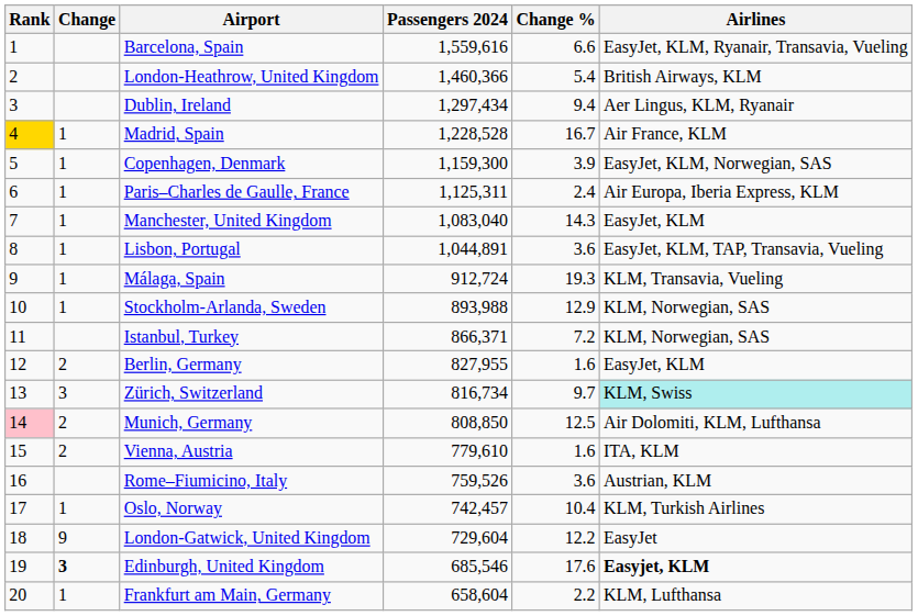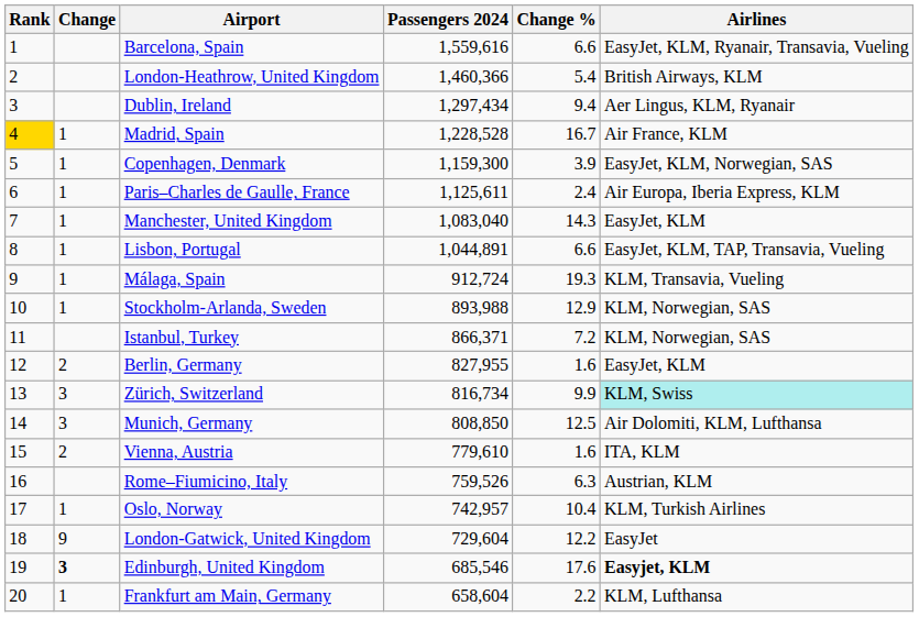Paris–Charles de Gaulle, France | Passengers 2024: 1,125,311 -> 1,125,611
Lisbon, Portugal | Change %: 3.6 -> 6.6
Zürich, Switzerland | Change %: 9.7 -> 9.9
Munich, Germany | Rank: pink background -> no background
Munich, Germany | Change: 2 -> 3
Rome–Fiumicino, Italy | Change %: 3.6 -> 6.3
Oslo, Norway | Passengers 2024: 742,457 -> 742,957
